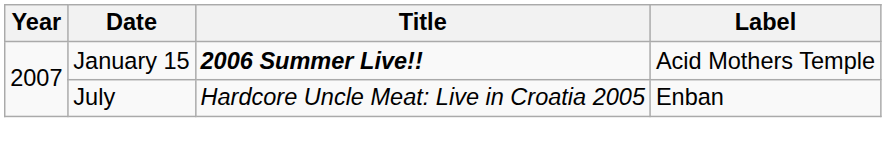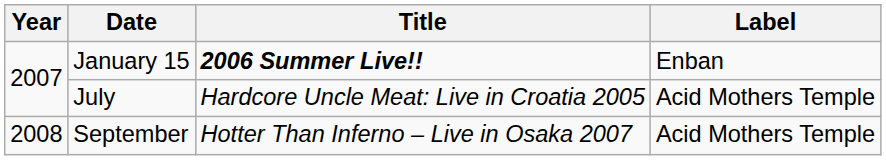January 15 | Label: Acid Mothers Temple -> Enban
July | Label: Enban -> Acid Mothers Temple
+ row: 2008 | September | Hotter Than Inferno – Live in Osaka 2007 | Acid Mothers Temple
